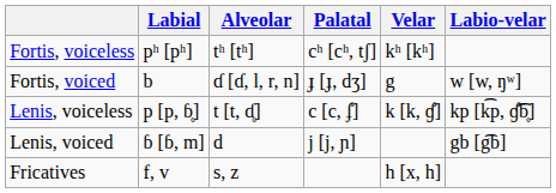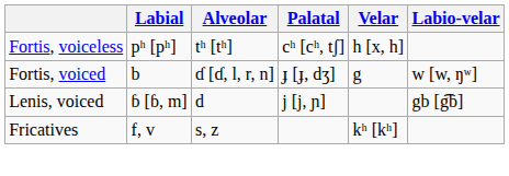Fortis, voiceless | Velar: kʰ [kʰ] -> h [x, h]
- row: Lenis, voiceless | p [p, ɓ̥] | t [t, ɗ̥] | c [c, ʄ̊] | k [k, ɠ̊] | kp [k͡p, ɠ̊͡ɓ̥]
Fricatives | Velar: h [x, h] -> kʰ [kʰ]
